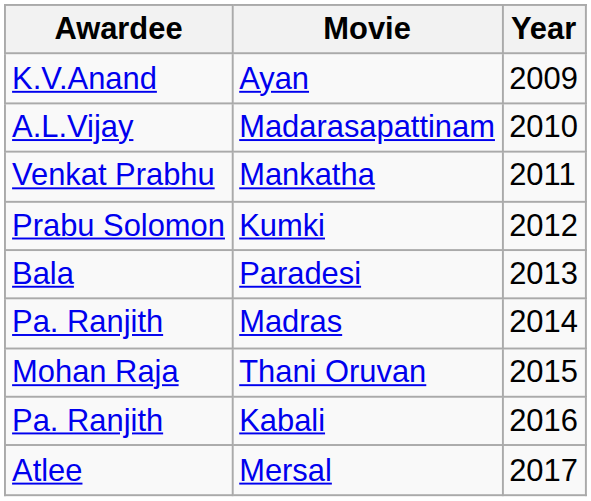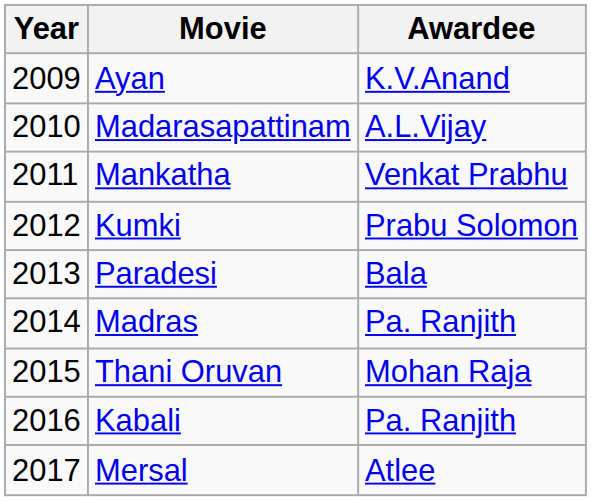columns swapped: Year <-> Awardee
